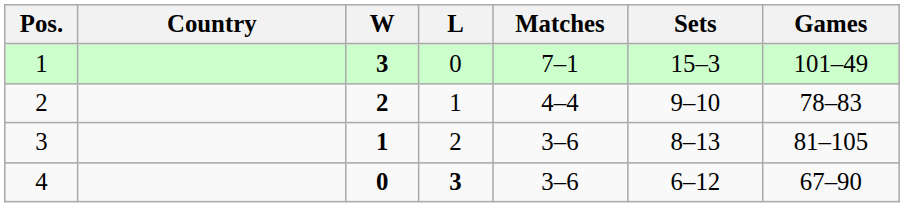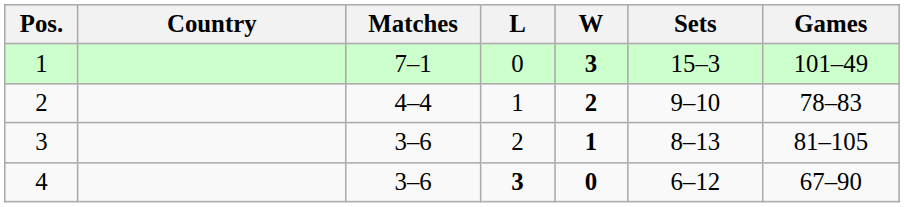columns swapped: W <-> Matches
